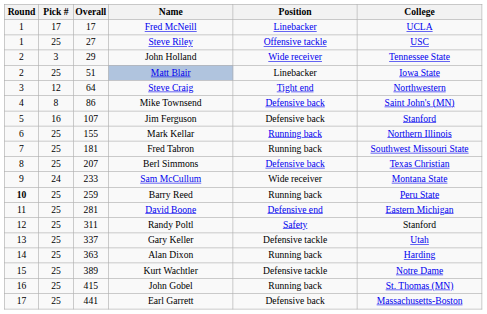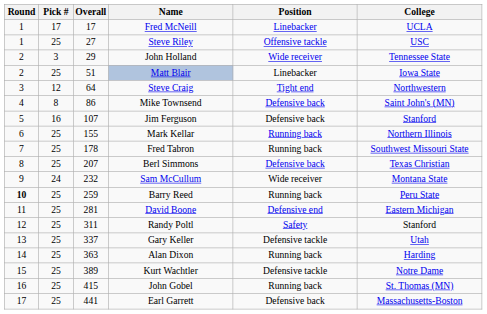Fred Tabron | Overall: 181 -> 178
Sam McCullum | Overall: 233 -> 232
